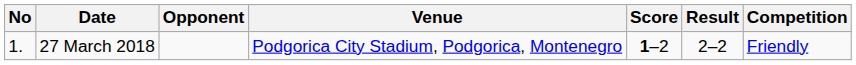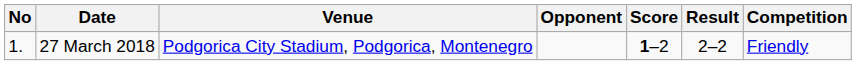columns swapped: Venue <-> Opponent
